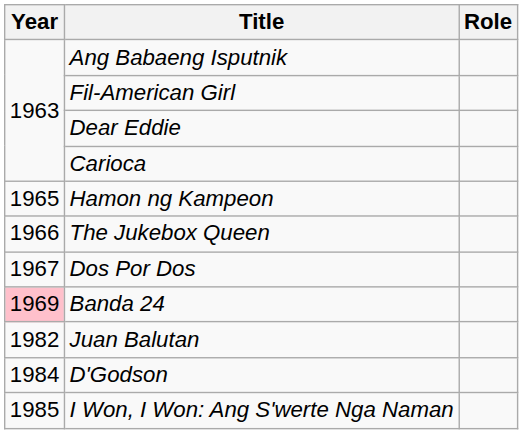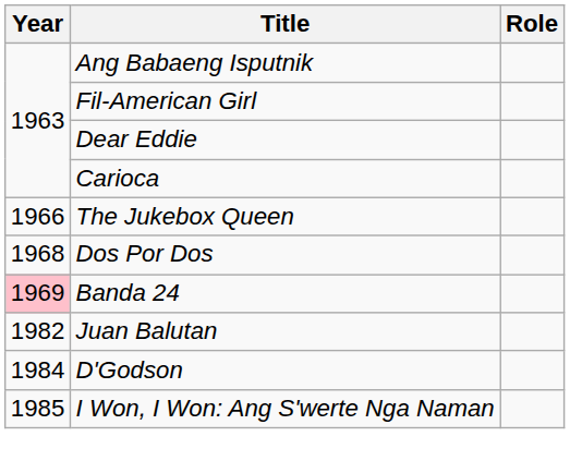- row: 1965 | Hamon ng Kampeon
Dos Por Dos | Year: 1967 -> 1968
